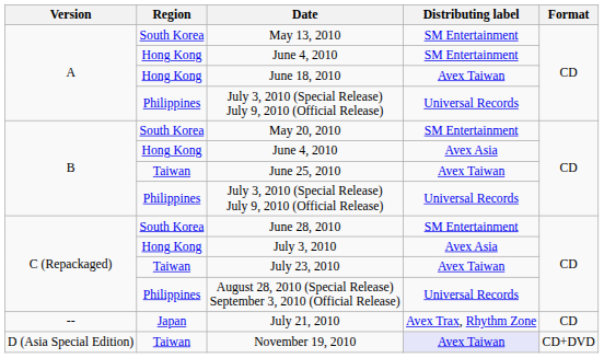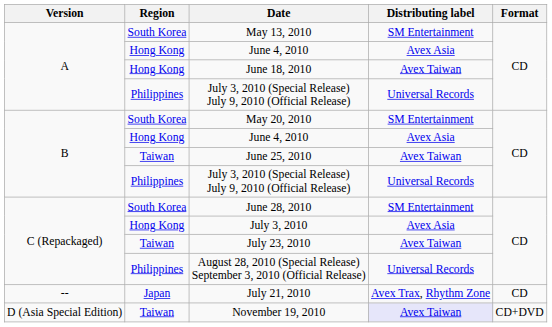A / June 4, 2010 | Distributing label: SM Entertainment -> Avex Asia
